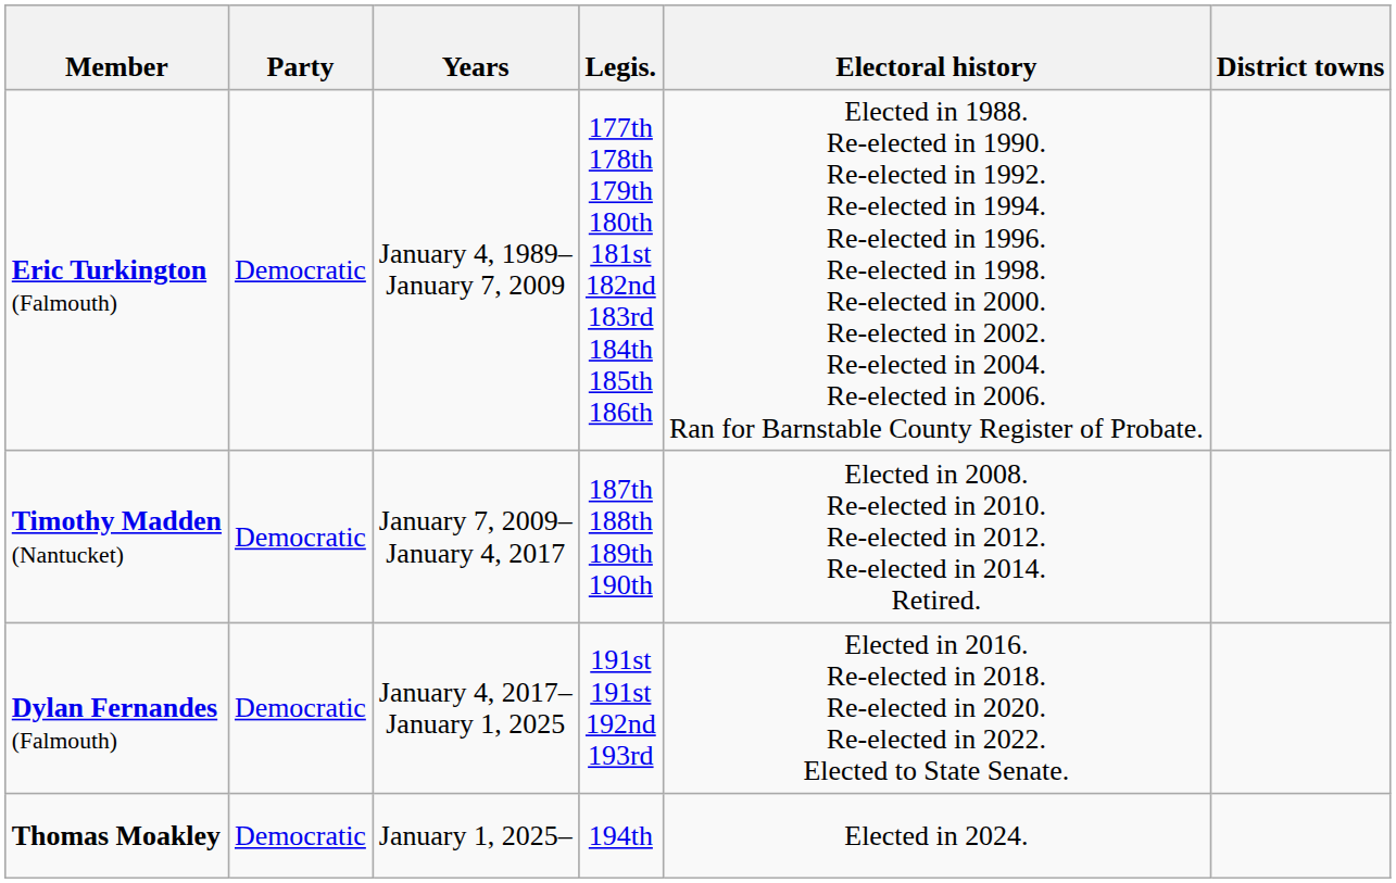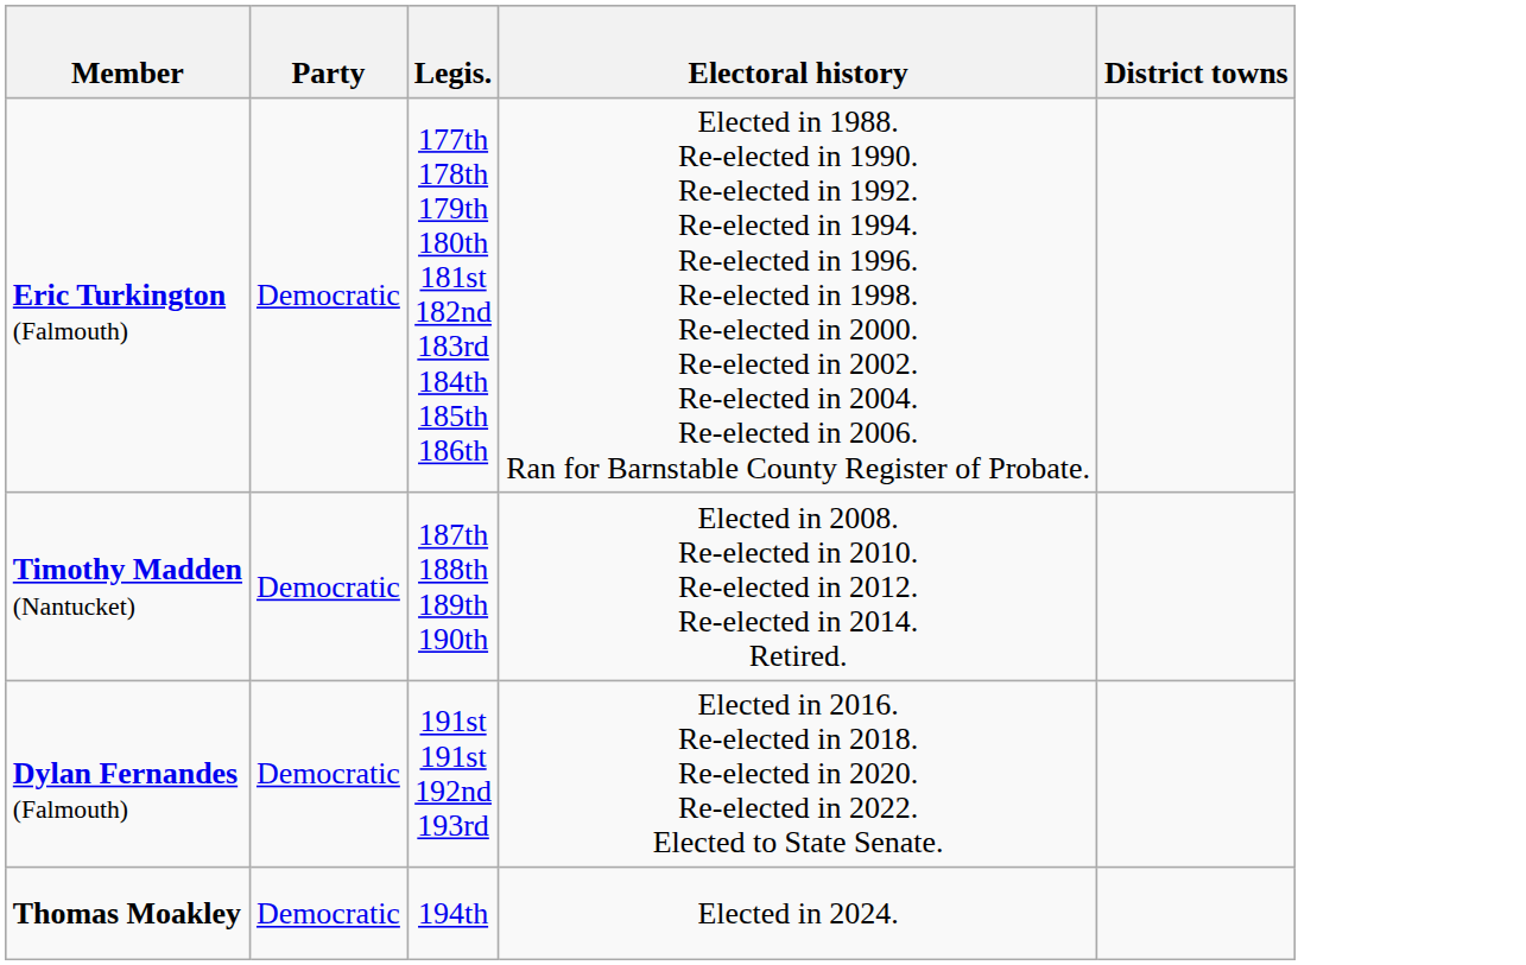- column: Years | January 4, 1989– January 7, 2009 | January 7, 2009– January 4, 2017 | January 4, 2017– January 1, 2025 | January 1, 2025–
